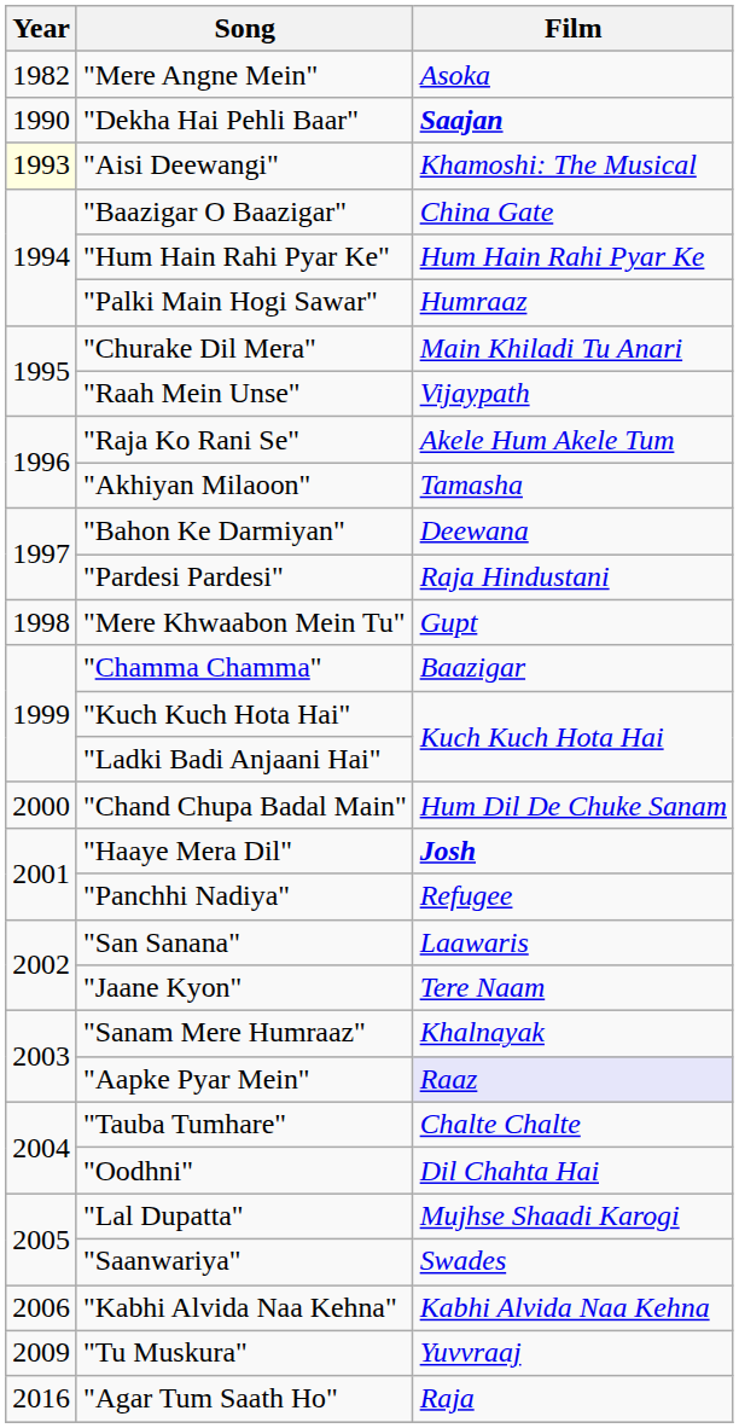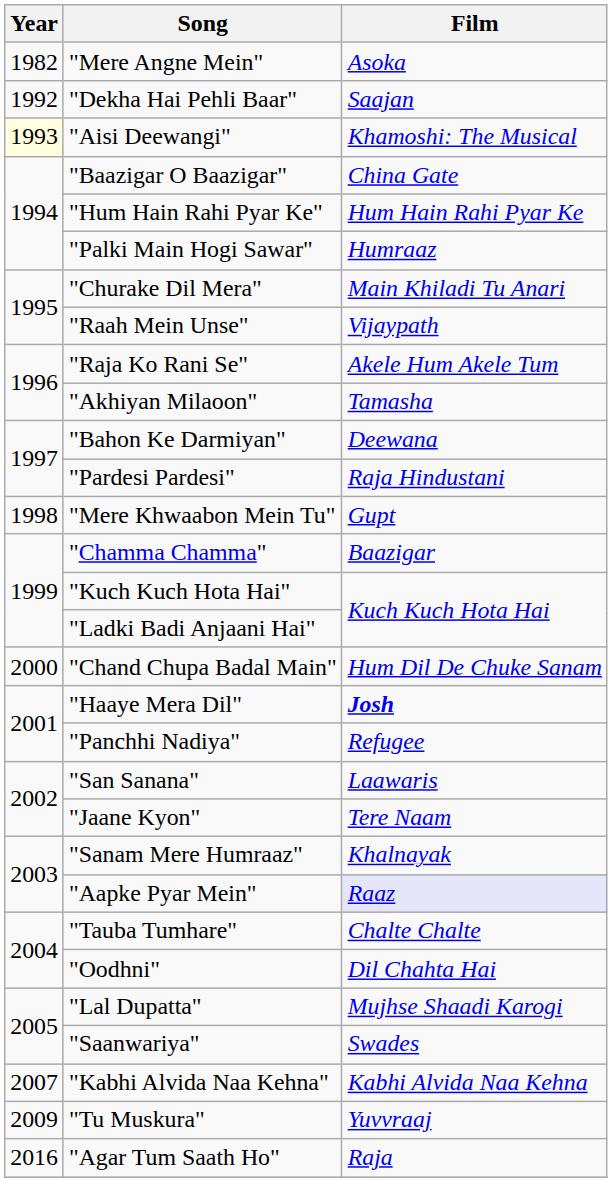"Dekha Hai Pehli Baar" | Year: 1990 -> 1992
"Dekha Hai Pehli Baar" | Film: bold -> normal
"Kabhi Alvida Naa Kehna" | Year: 2006 -> 2007
